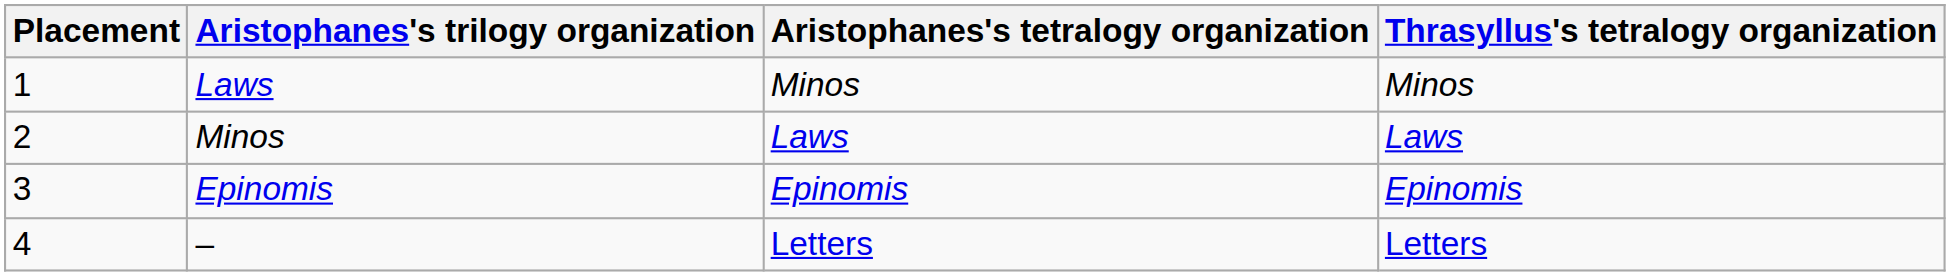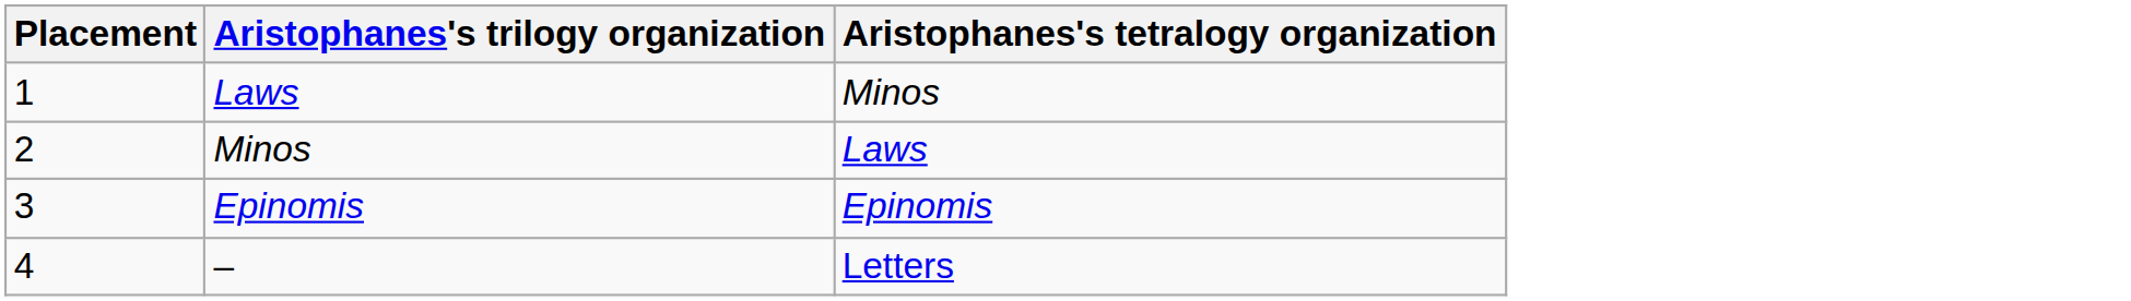- column: Thrasyllus's tetralogy organization | Minos | Laws | Epinomis | Letters
